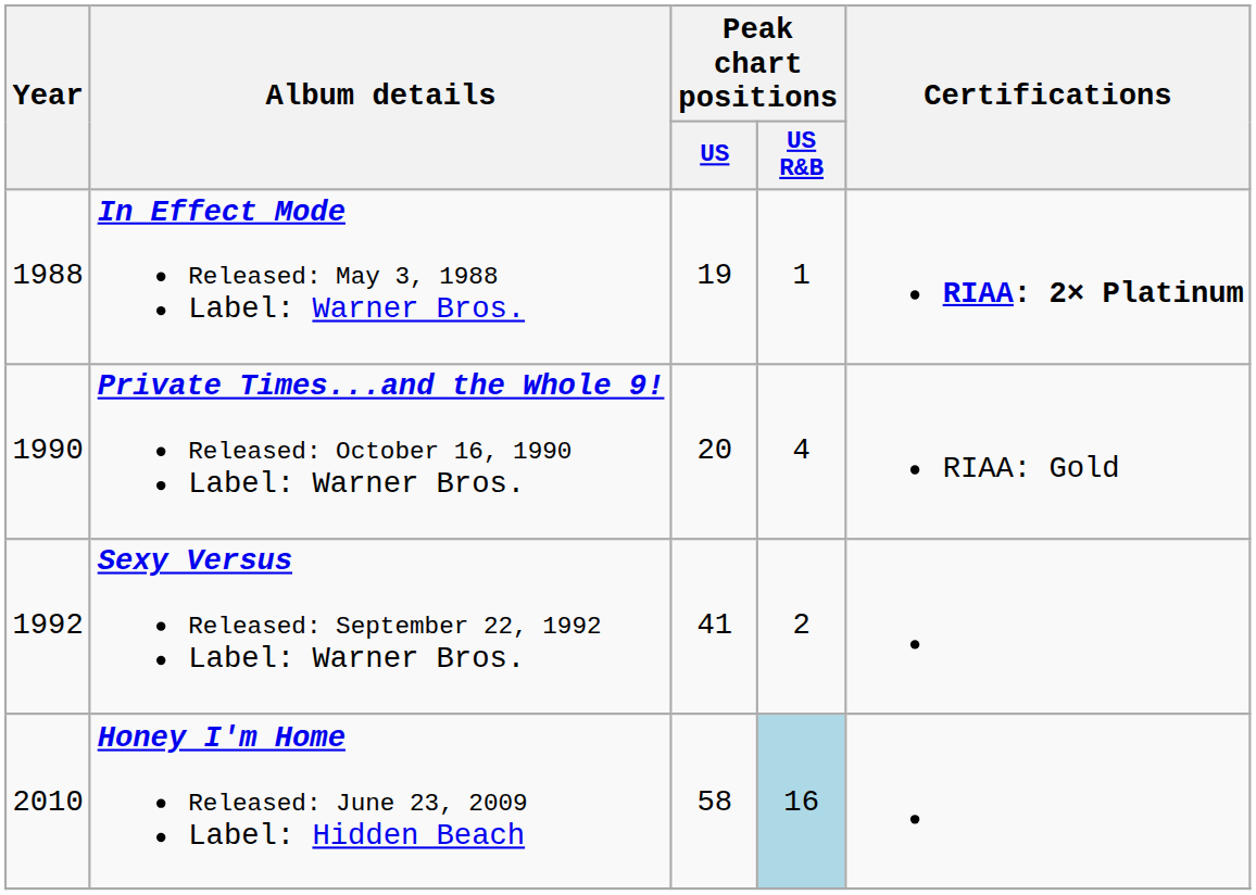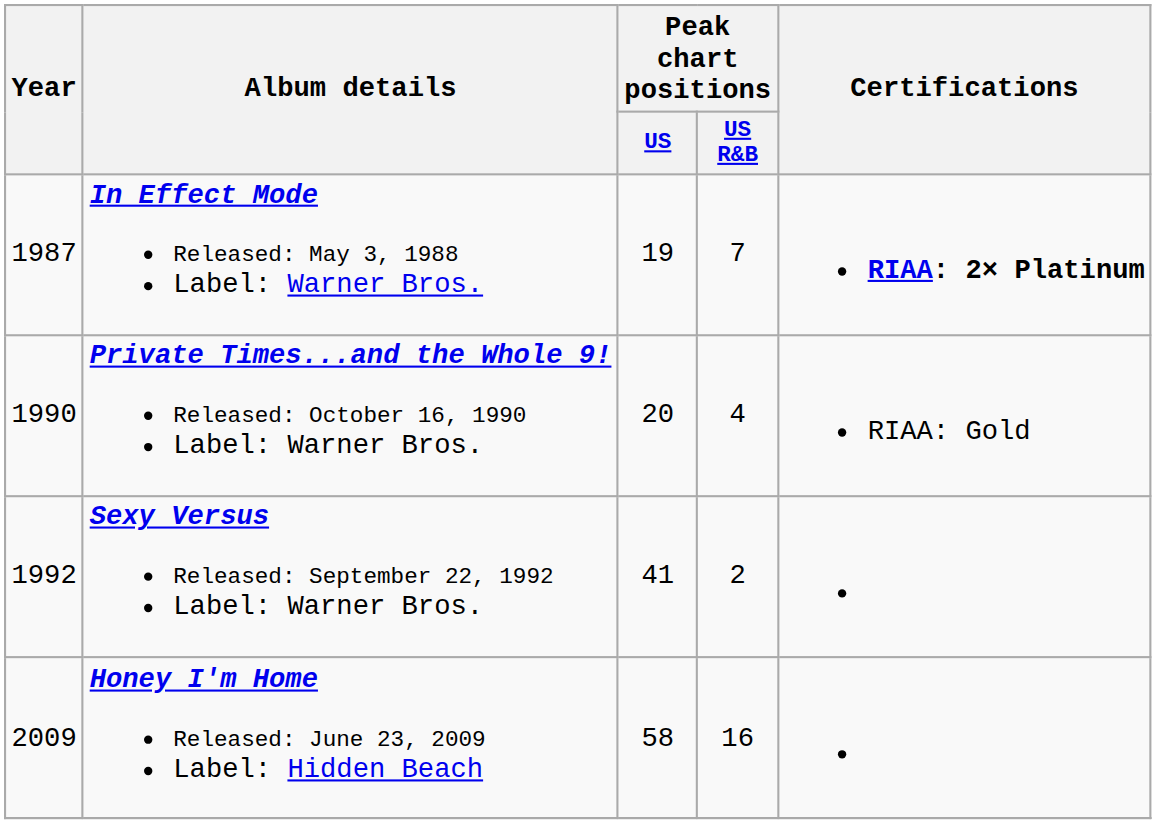In Effect Mode Released: May 3, 1988 Label: Warner Bros. | Year: 1988 -> 1987
In Effect Mode Released: May 3, 1988 Label: Warner Bros. | Peak chart positions / US R&B: 1 -> 7
Honey I'm Home Released: June 23, 2009 Label: Hidden Beach | Year: 2010 -> 2009
Honey I'm Home Released: June 23, 2009 Label: Hidden Beach | Peak chart positions / US R&B: lightblue background -> no background
